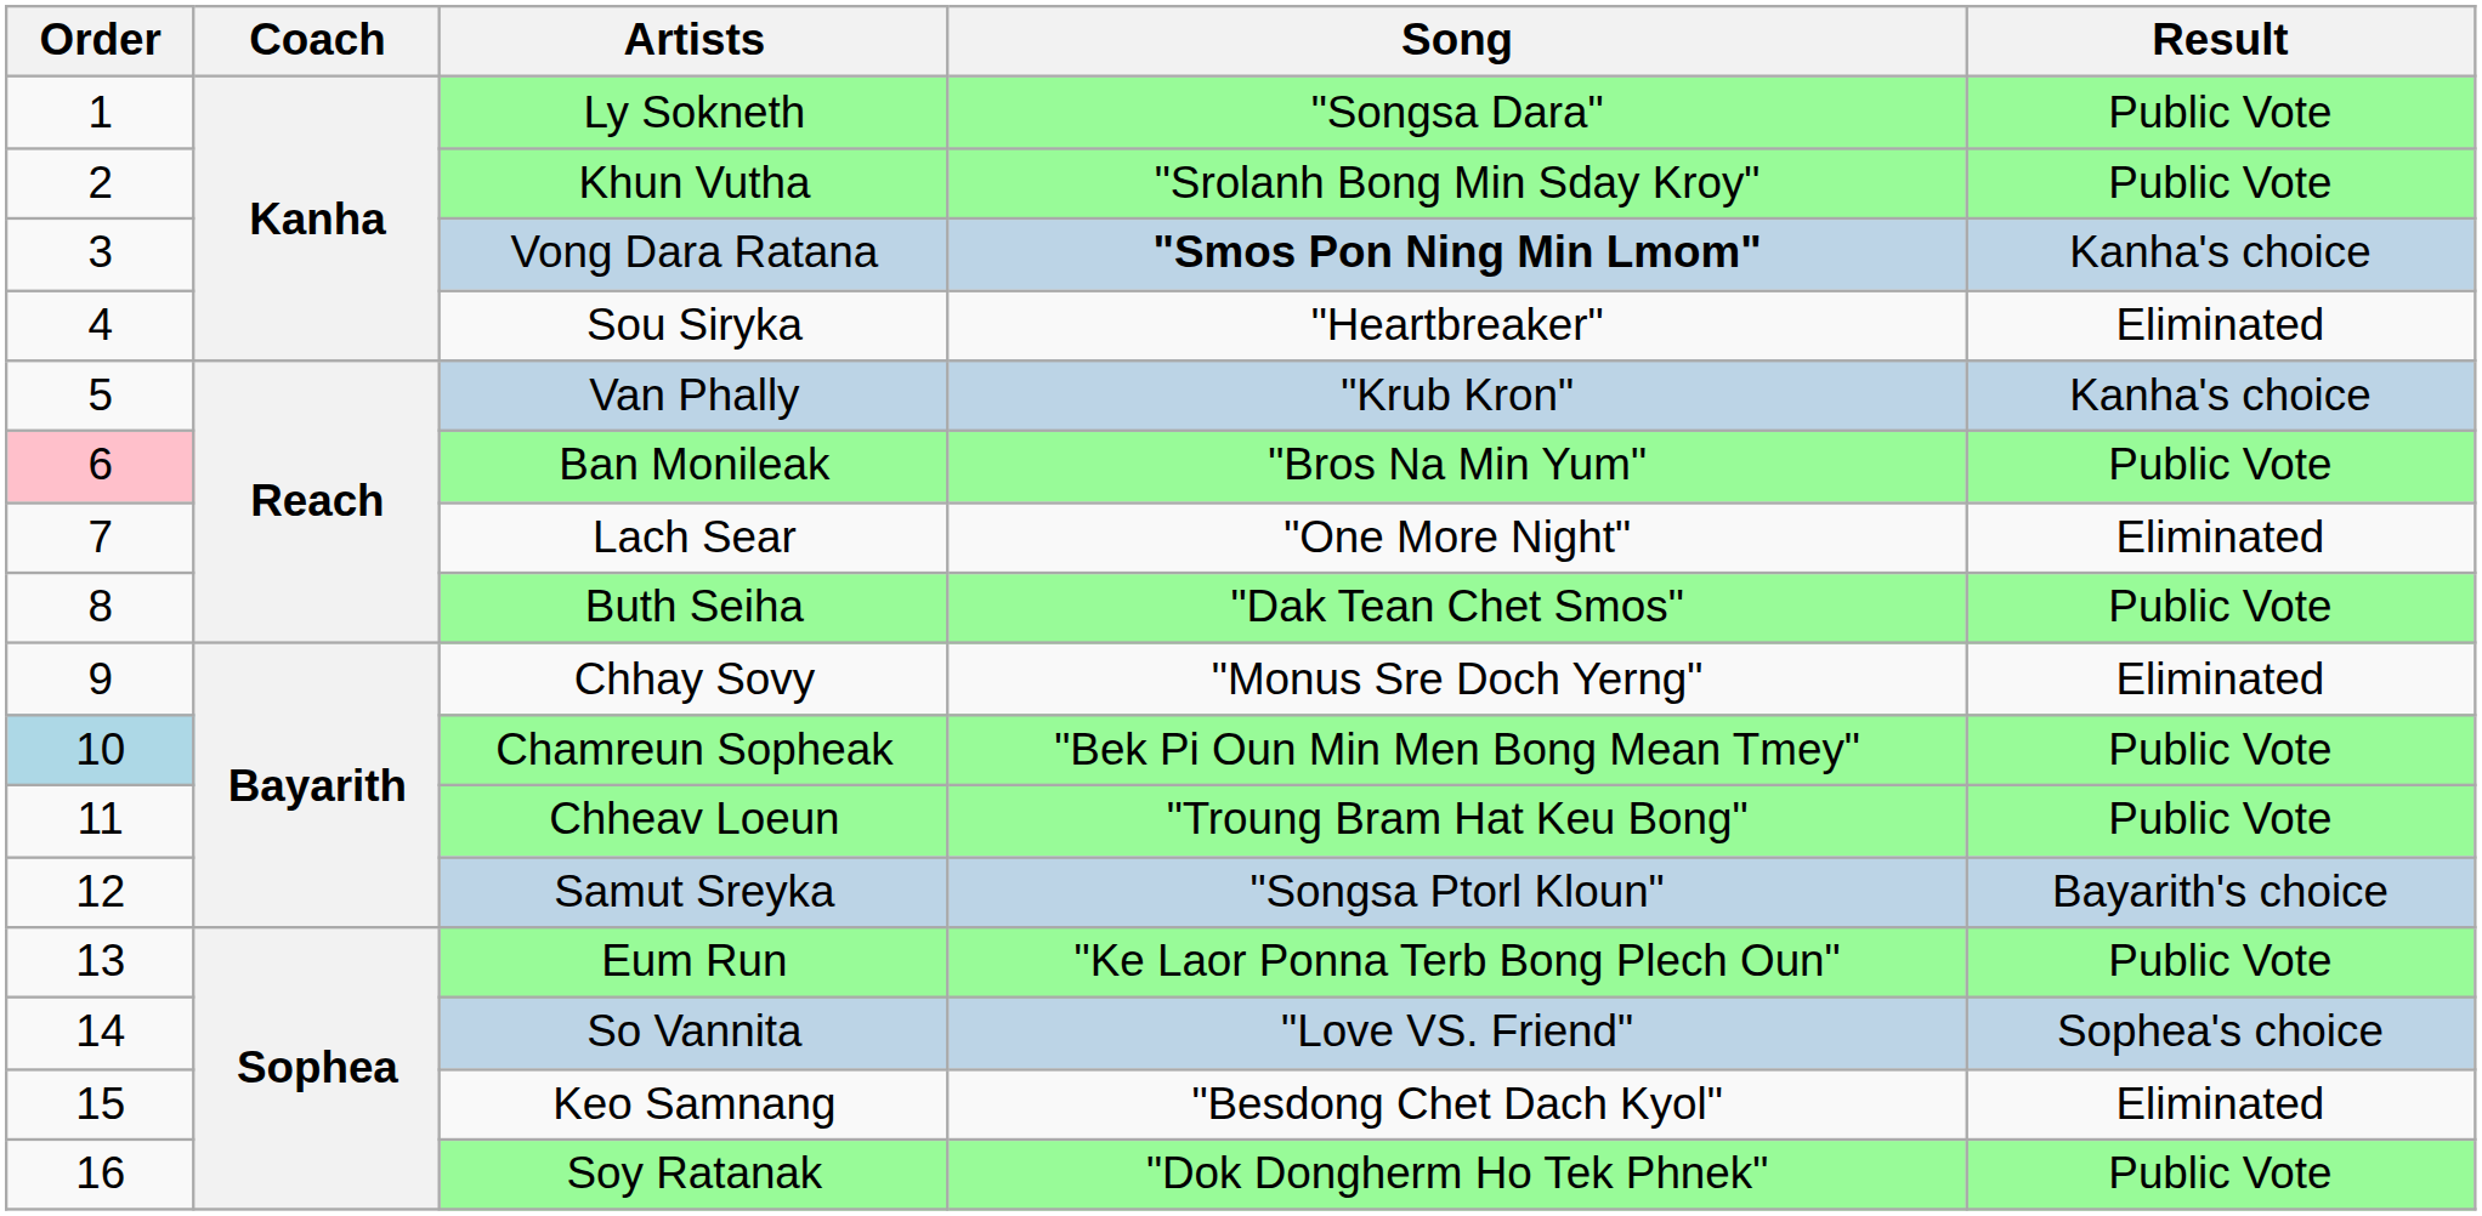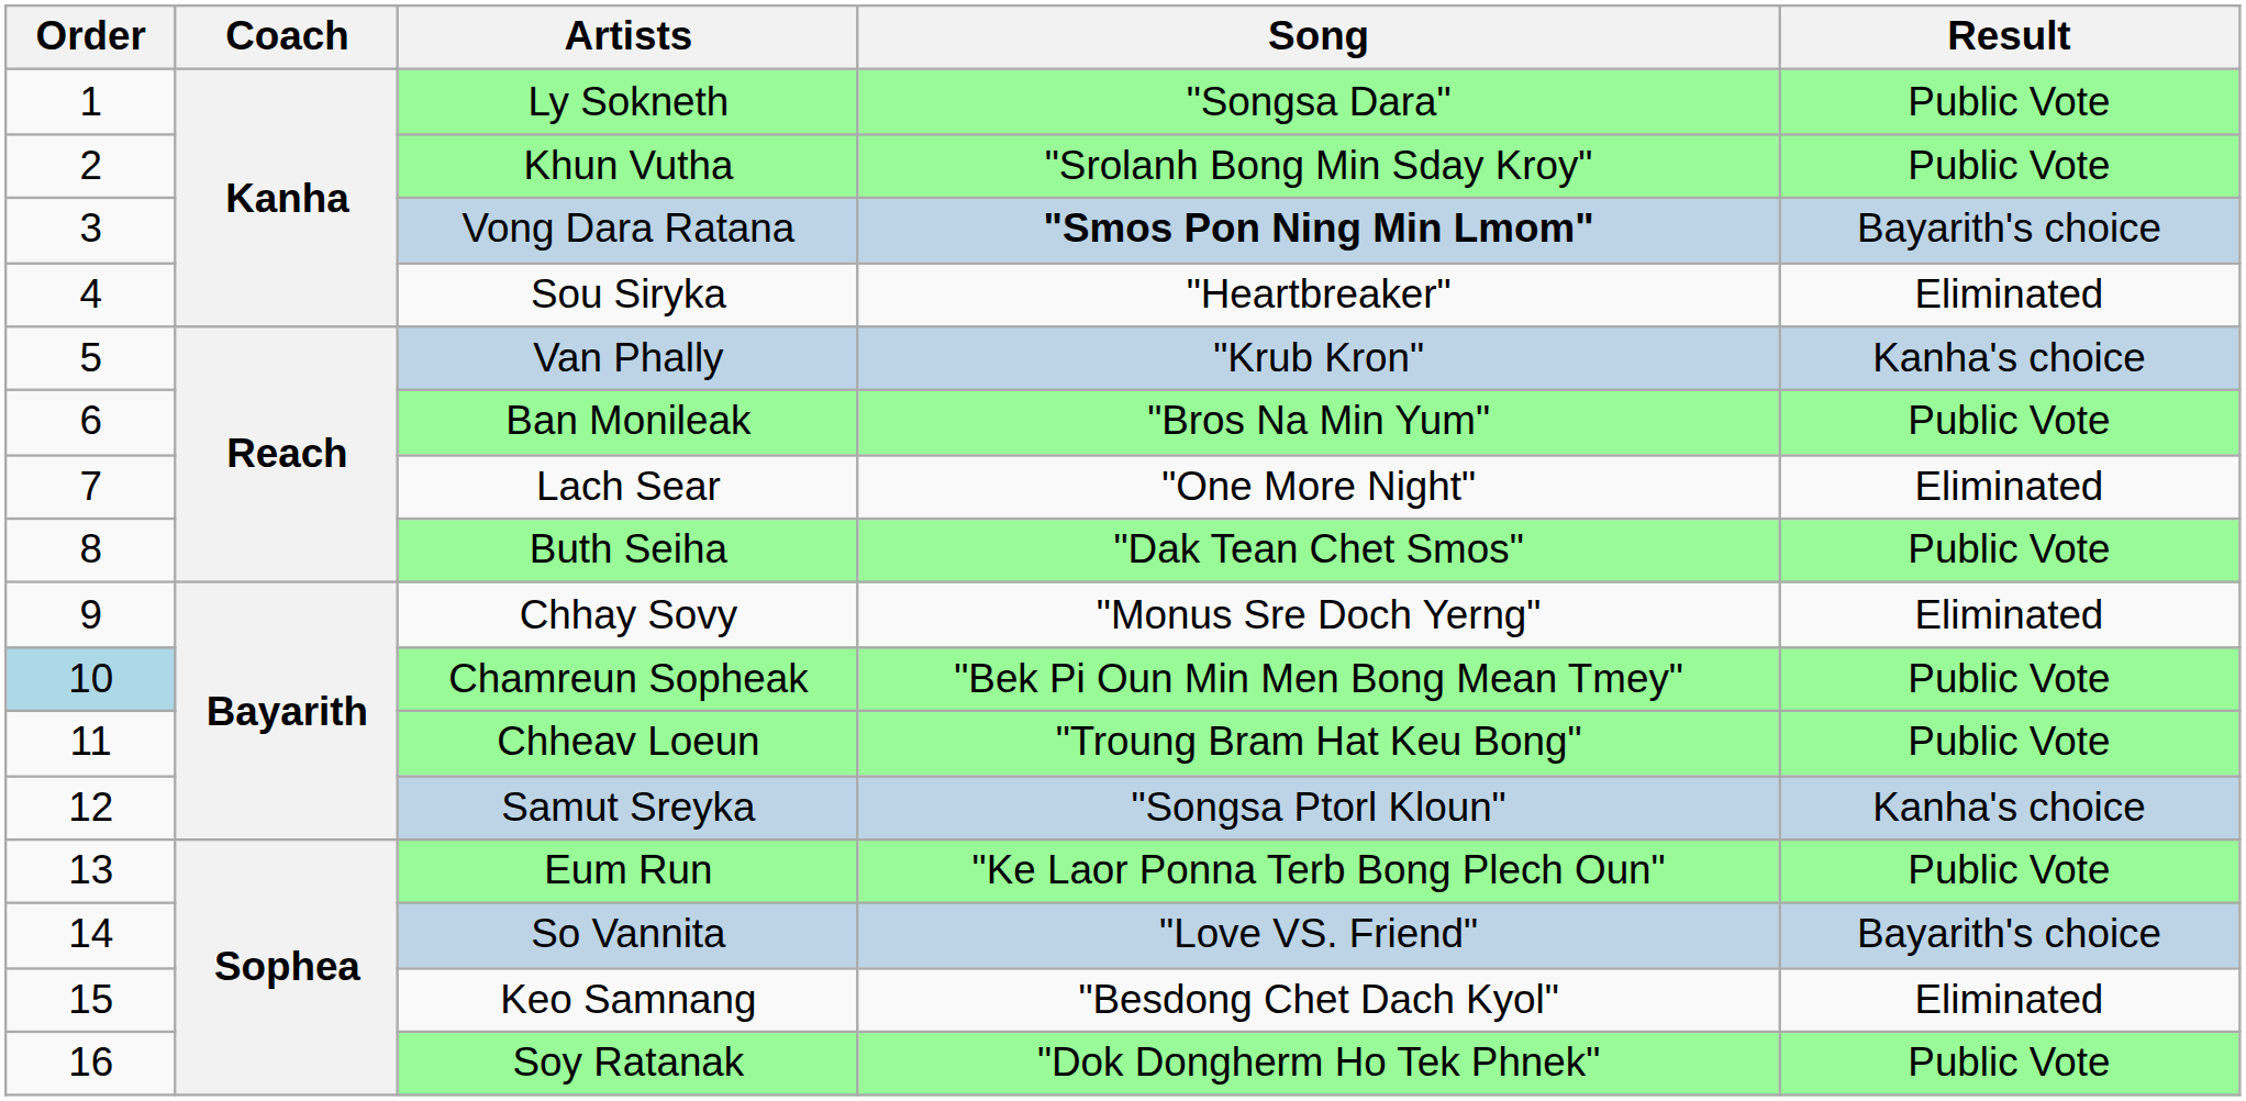Vong Dara Ratana | Result: Kanha's choice -> Bayarith's choice
Ban Monileak | Order: pink background -> no background
Samut Sreyka | Result: Bayarith's choice -> Kanha's choice
So Vannita | Result: Sophea's choice -> Bayarith's choice
